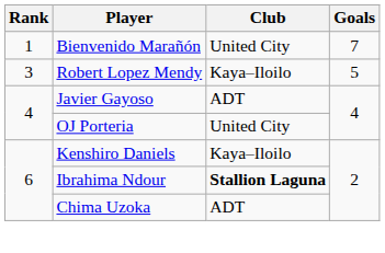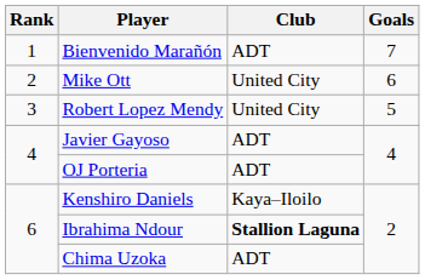Bienvenido Marañón | Club: United City -> ADT
+ row: 2 | Mike Ott | United City | 6
Robert Lopez Mendy | Club: Kaya–Iloilo -> United City
OJ Porteria | Club: United City -> ADT
